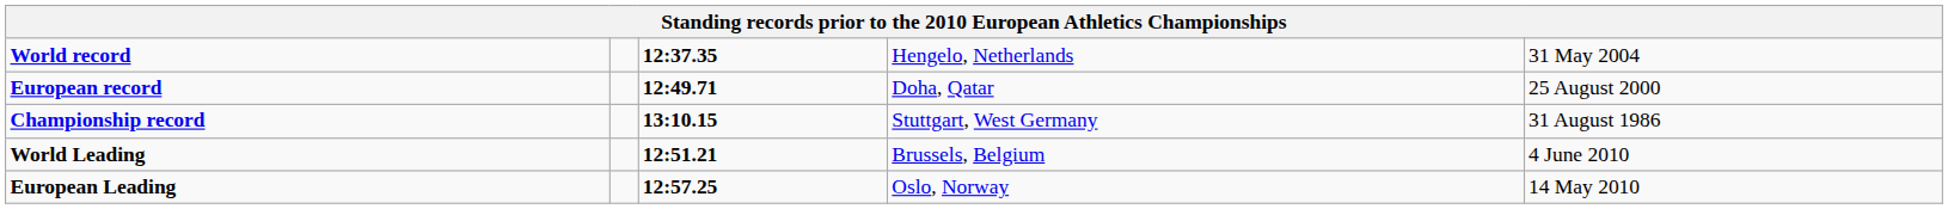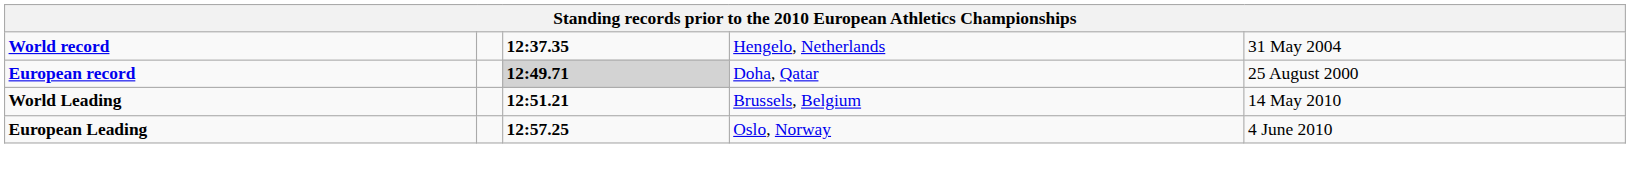European record | column 3: no background -> lightgrey background
- row: Championship record | 13:10.15 | Stuttgart, West Germany | 31 August 1986
World Leading | column 5: 4 June 2010 -> 14 May 2010
European Leading | column 5: 14 May 2010 -> 4 June 2010
